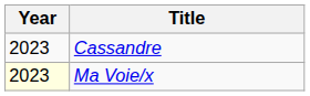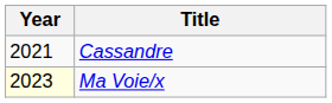Cassandre | Year: 2023 -> 2021
